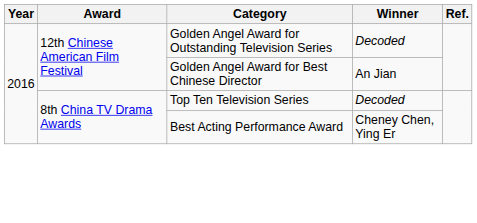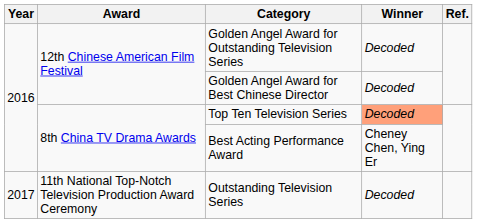Golden Angel Award for Best Chinese Director | Winner: An Jian -> Decoded
Top Ten Television Series | Winner: no background -> lightsalmon background
+ row: 2017 | 11th National Top-Notch Television Production Award Ceremony | Outstanding Television Series | Decoded
